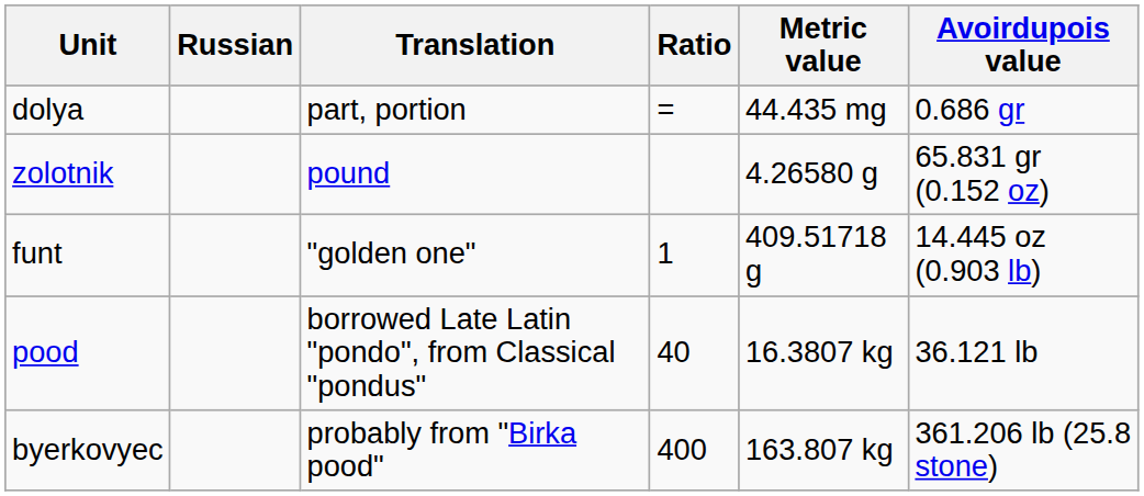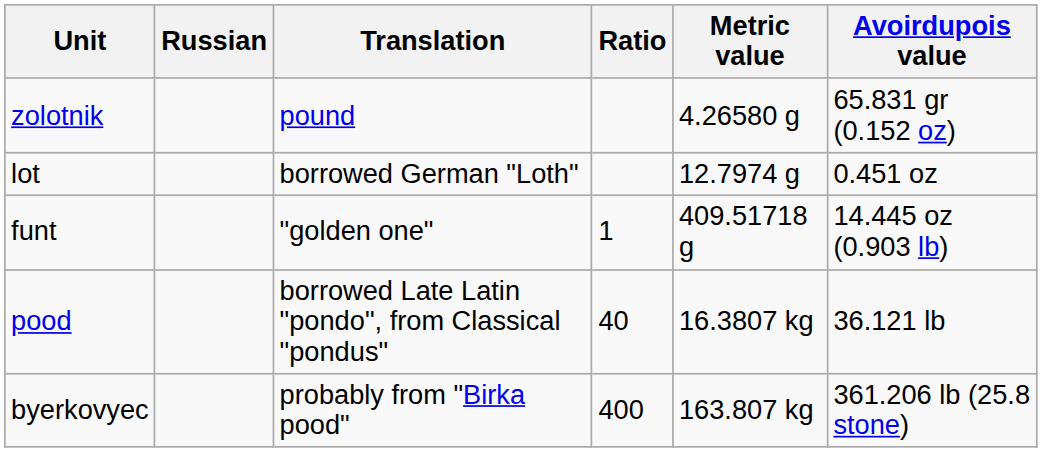- row: dolya | part, portion | = | 44.435 mg | 0.686 gr
+ row: lot | borrowed German "Loth" | 12.7974 g | 0.451 oz
